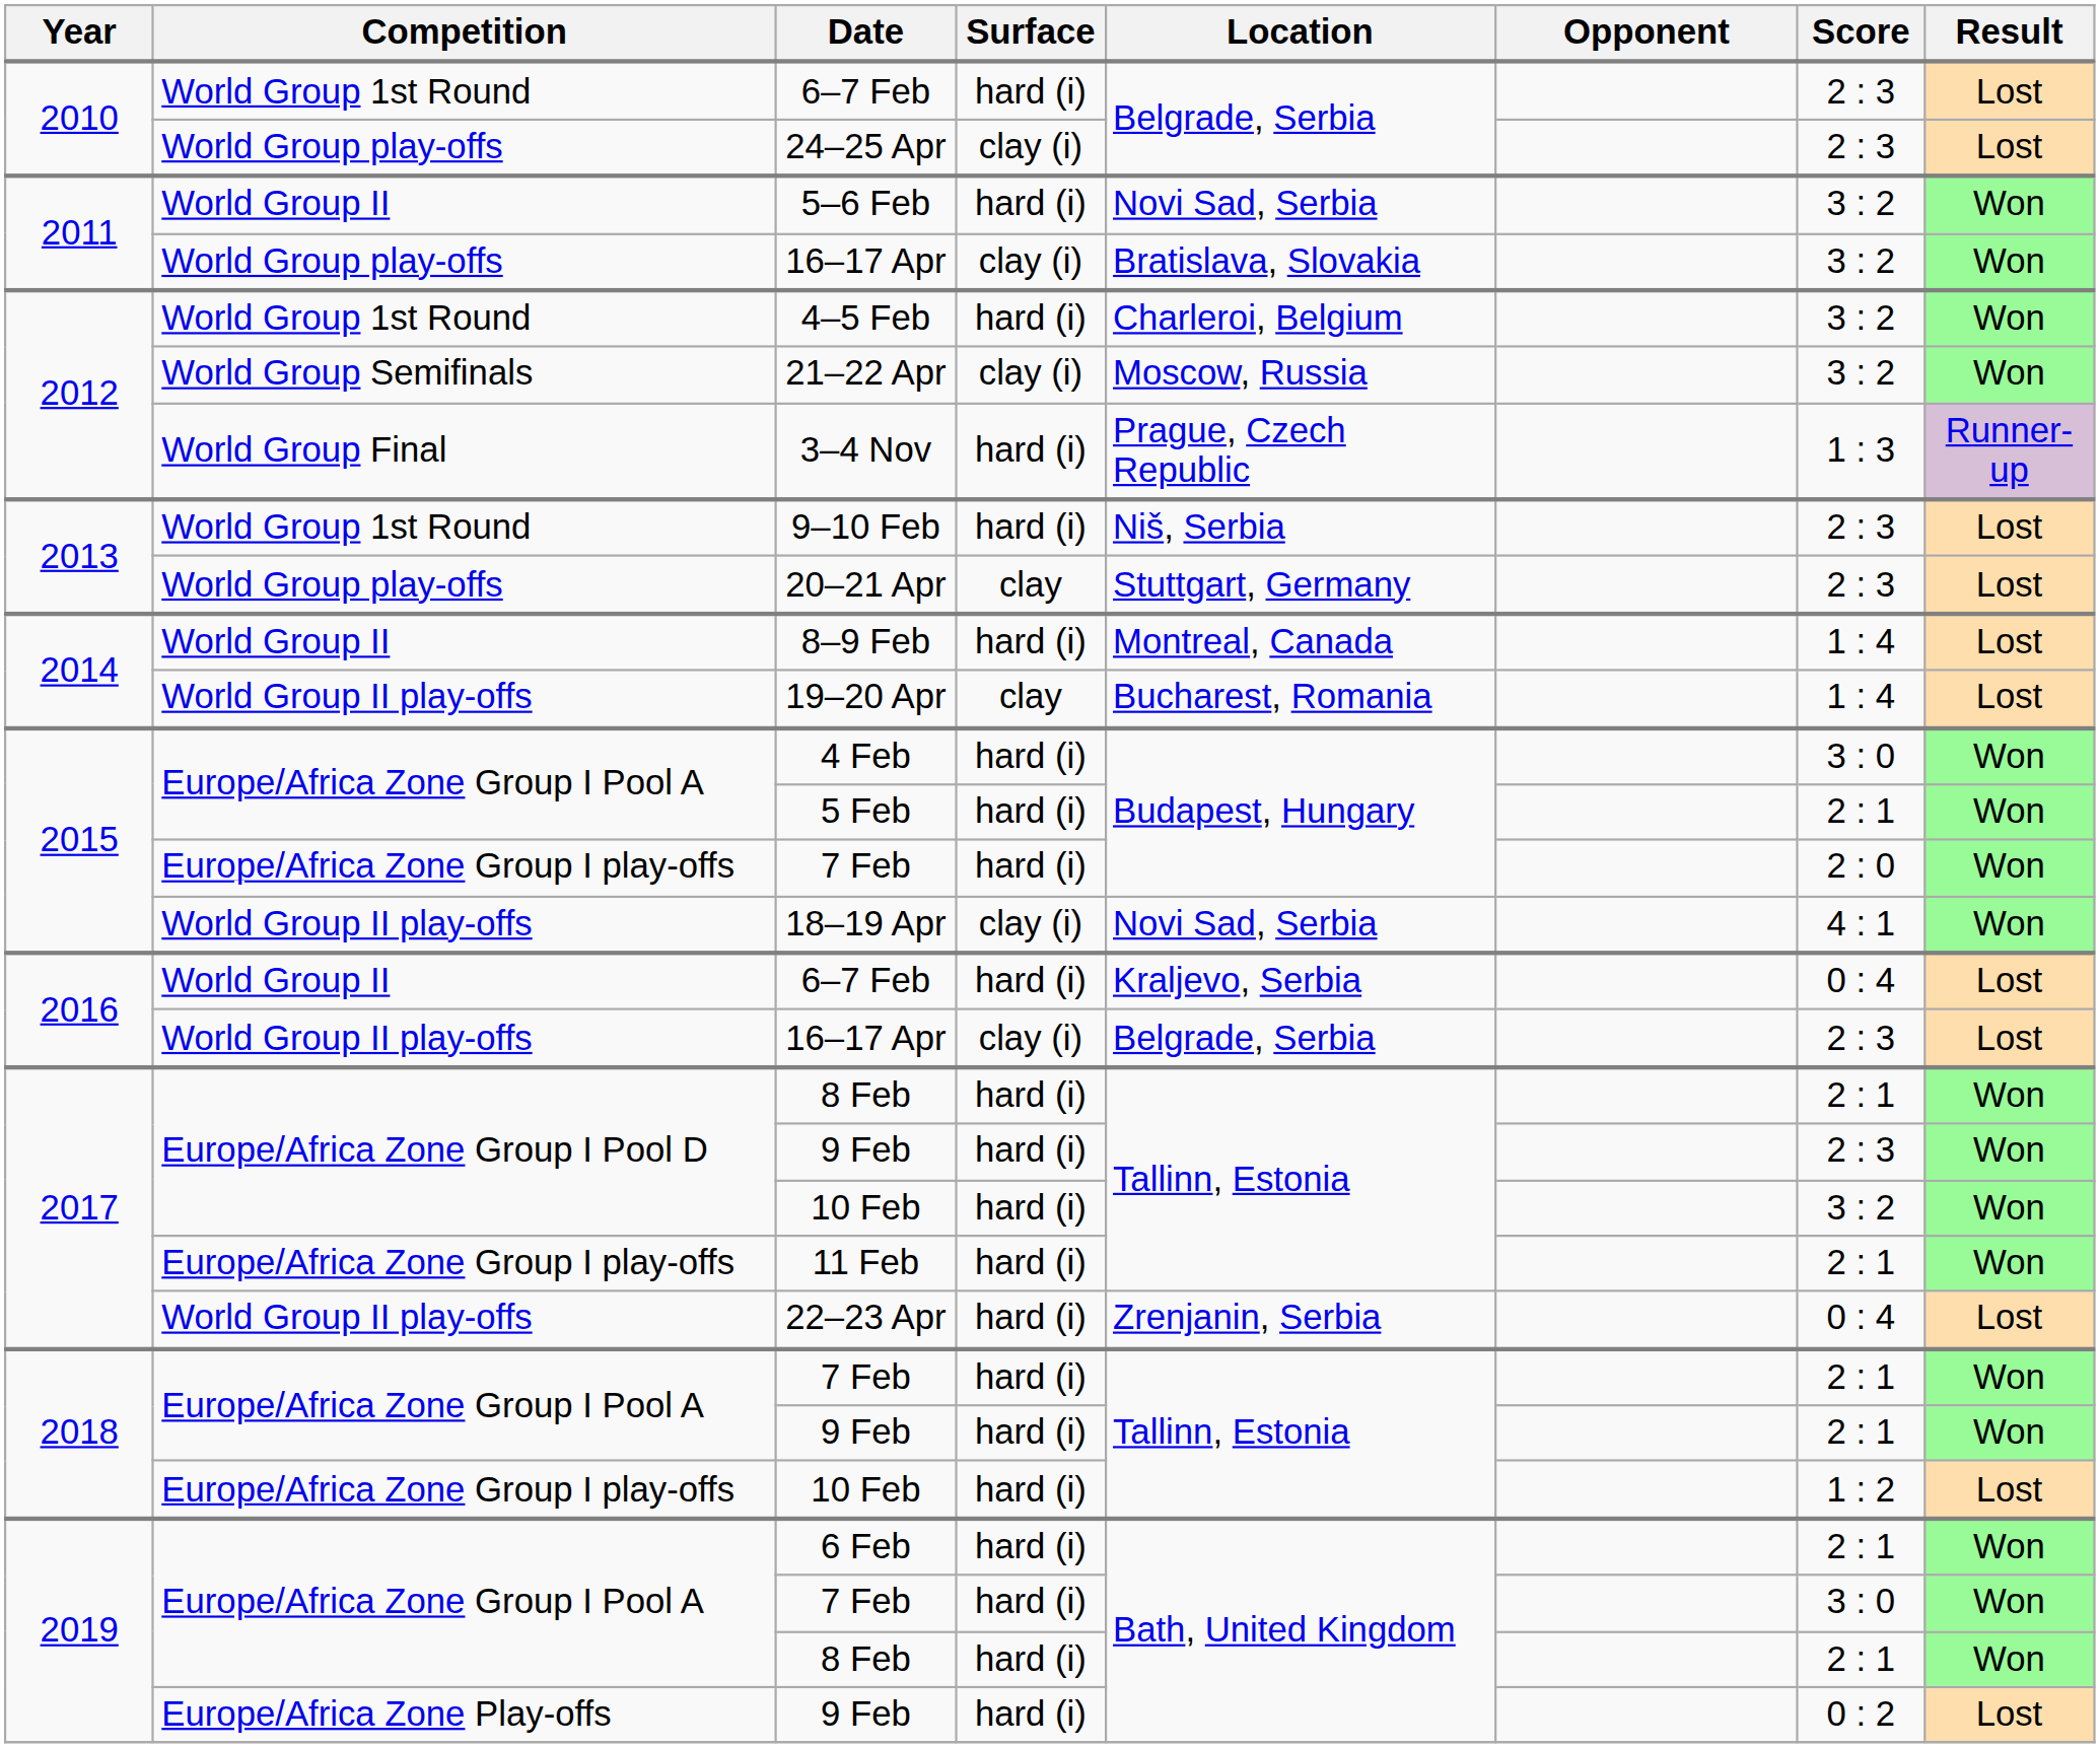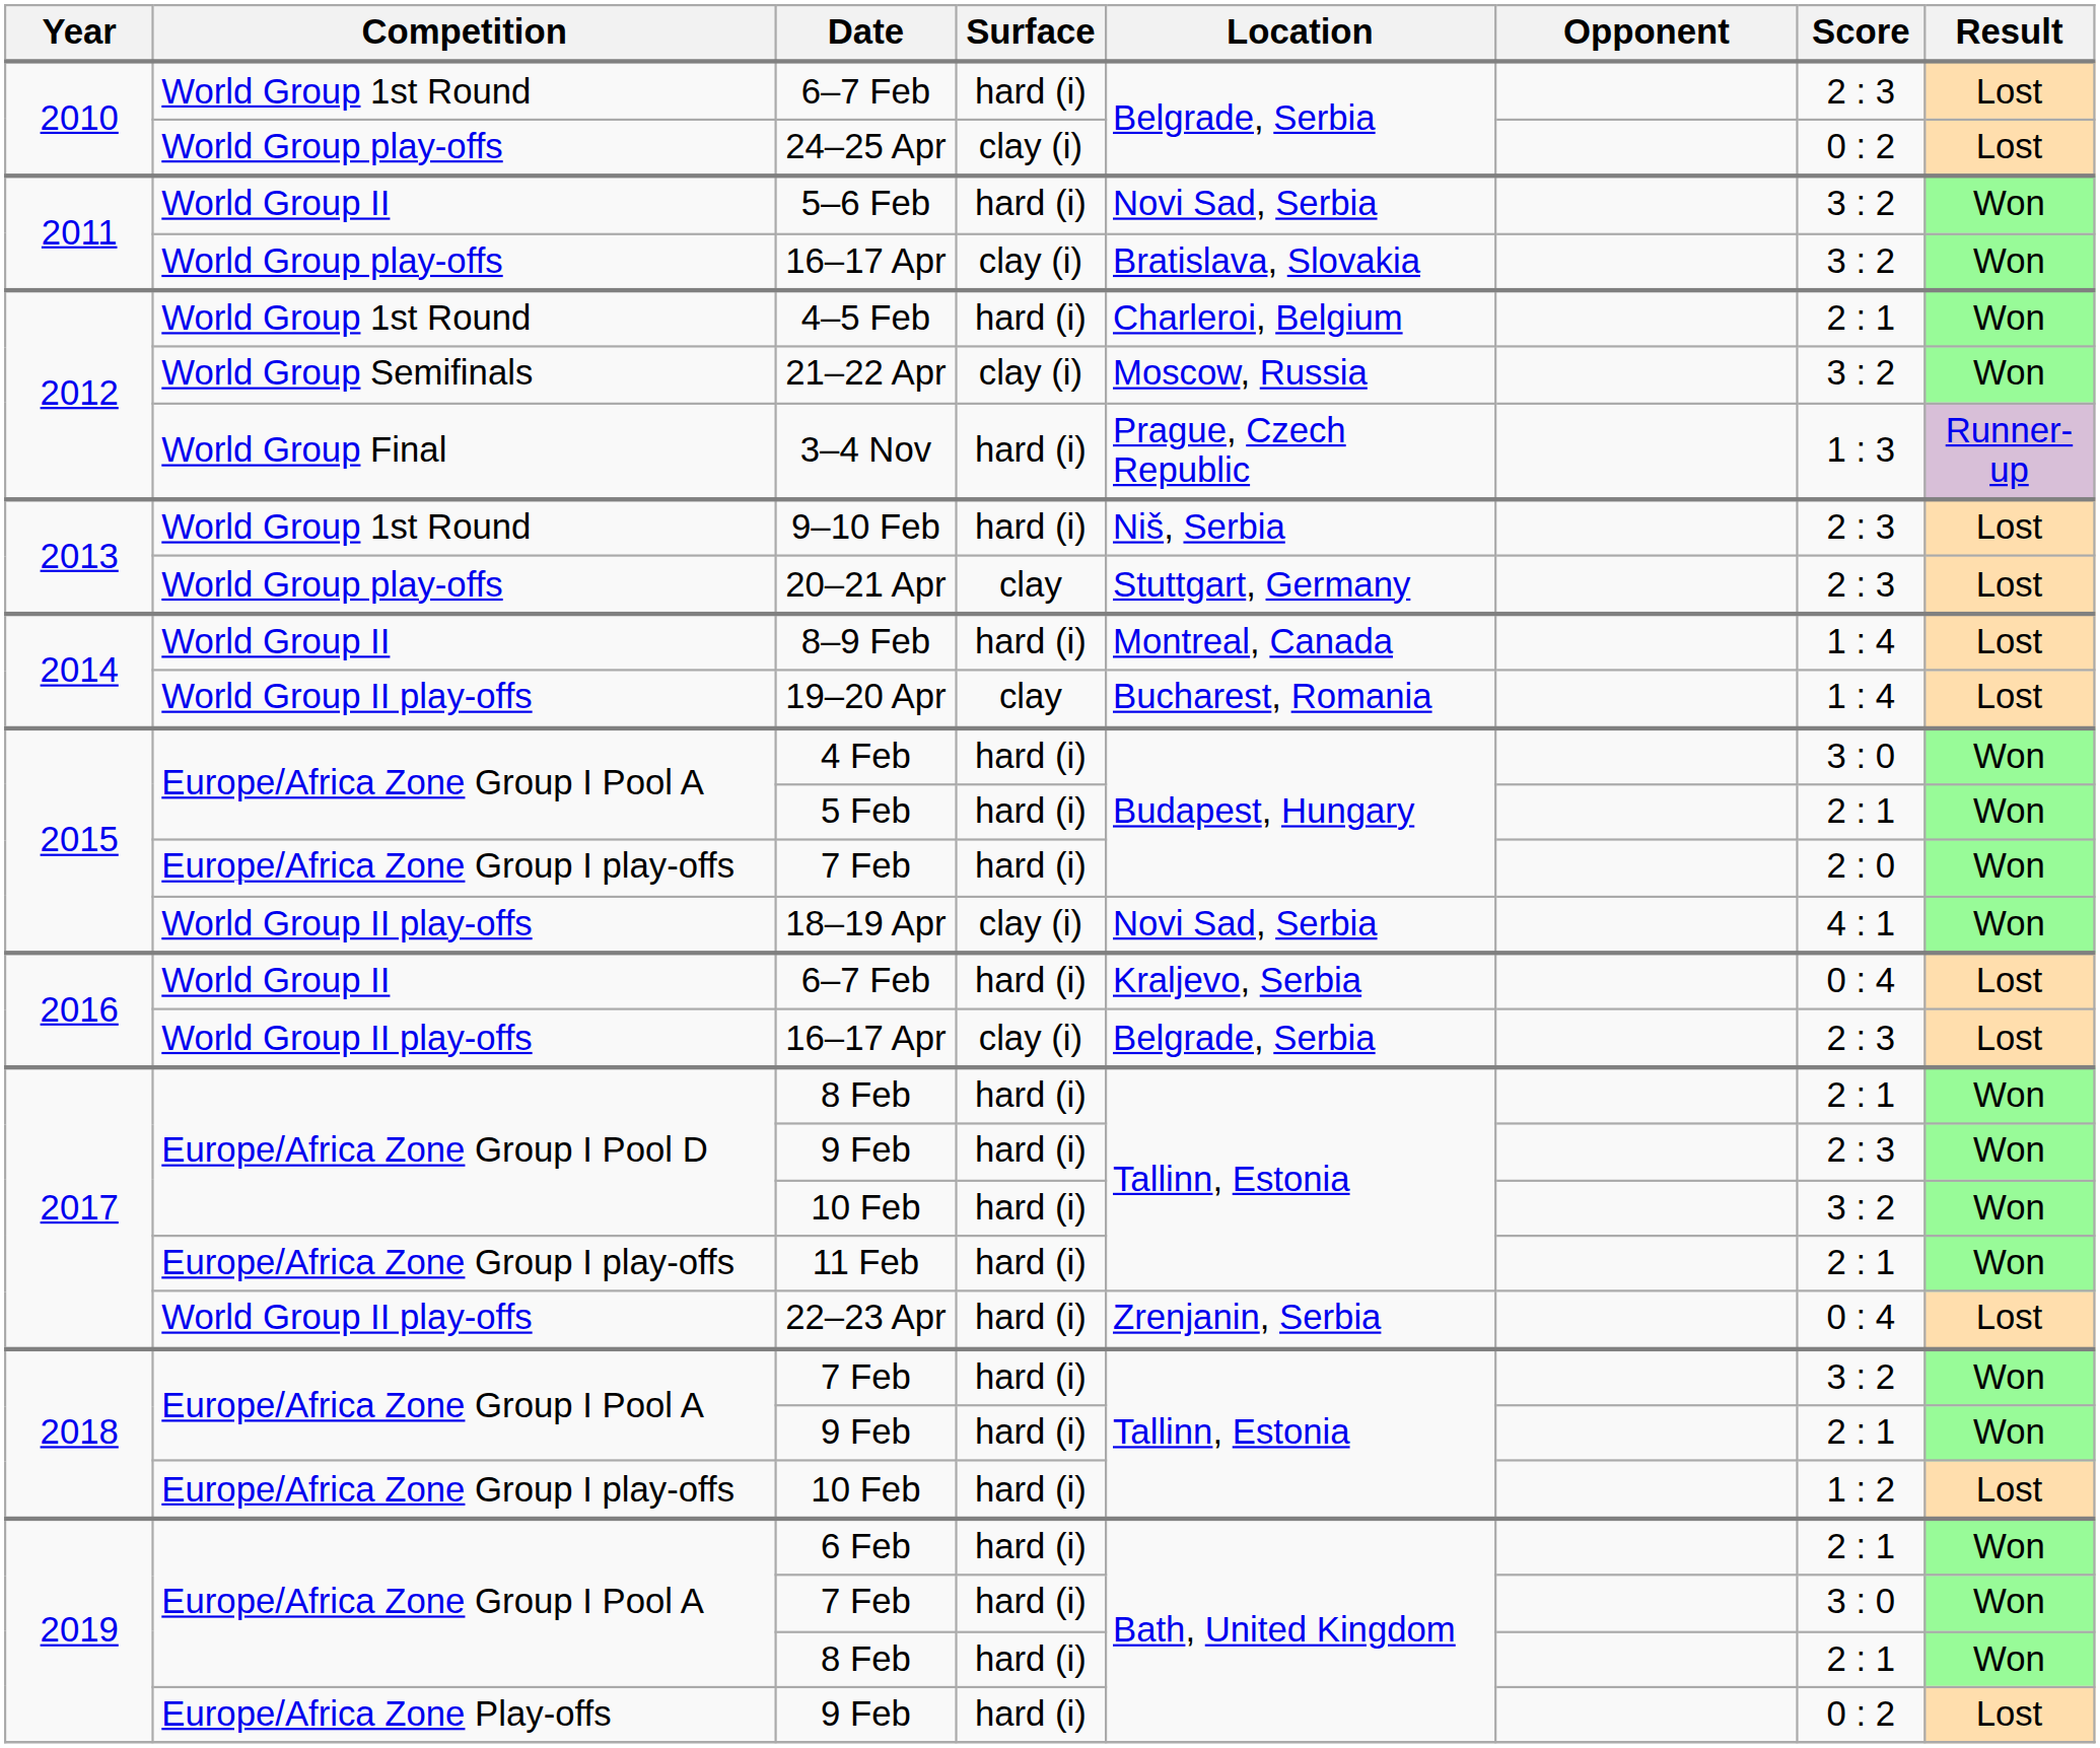24–25 Apr | Score: 2 : 3 -> 0 : 2
4–5 Feb | Score: 3 : 2 -> 2 : 1
2018 / 7 Feb | Score: 2 : 1 -> 3 : 2
